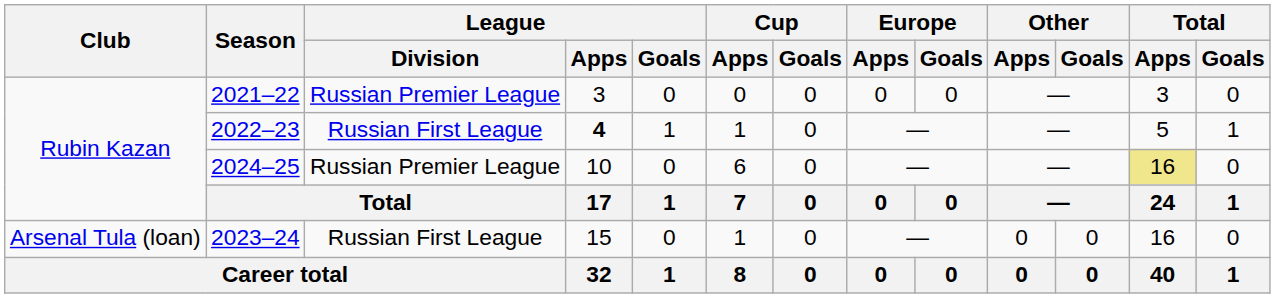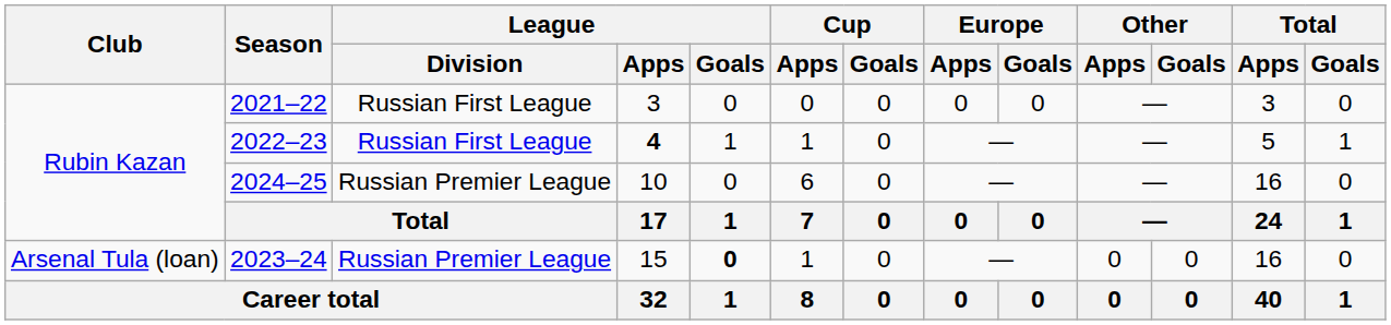2021–22 | League / Division: Russian Premier League -> Russian First League
2024–25 | Total / Apps: khaki background -> no background
2023–24 | League / Division: Russian First League -> Russian Premier League
2023–24 | League / Goals: normal -> bold
